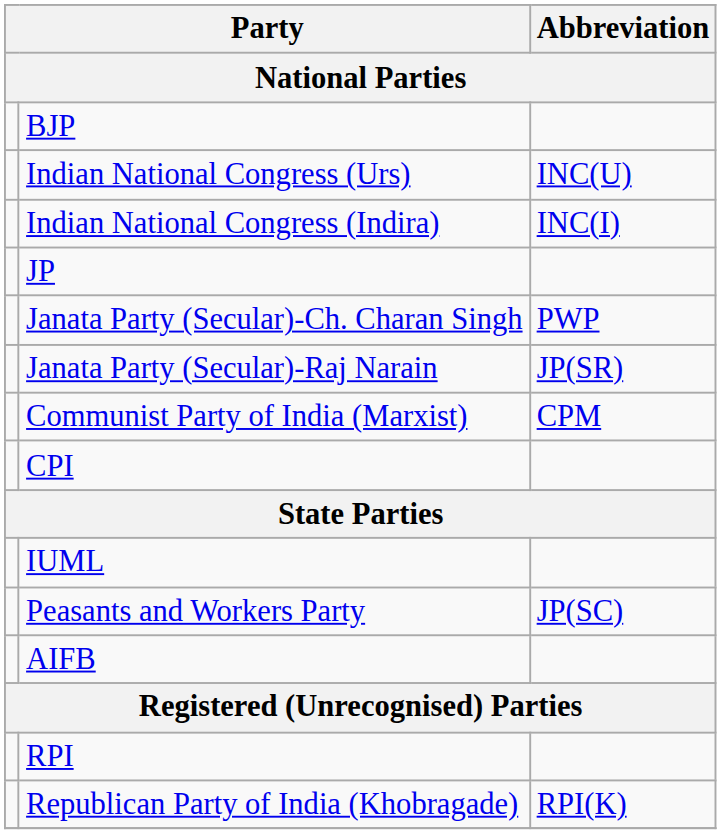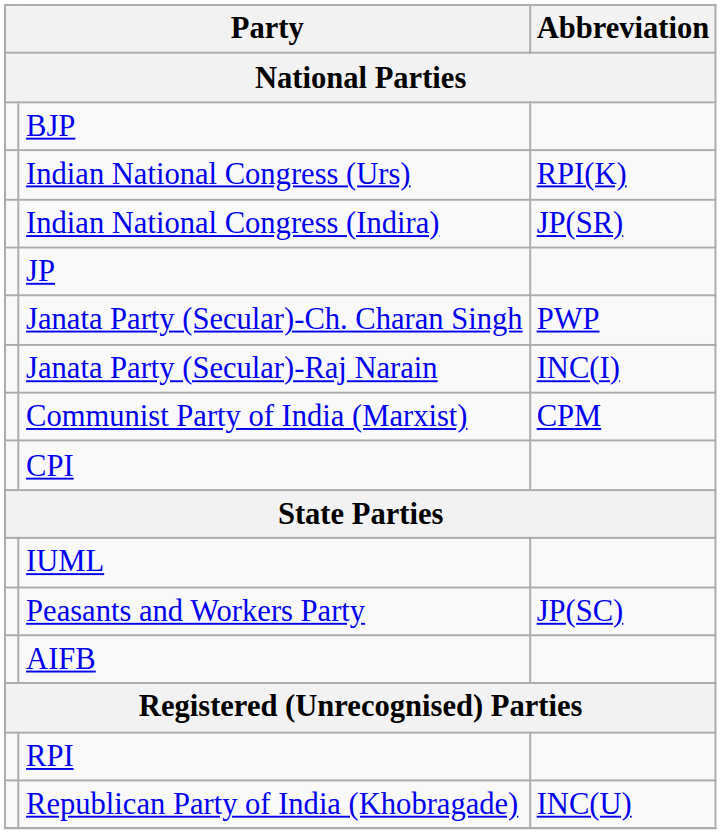Indian National Congress (Urs) | Abbreviation: INC(U) -> RPI(K)
Indian National Congress (Indira) | Abbreviation: INC(I) -> JP(SR)
Janata Party (Secular)-Raj Narain | Abbreviation: JP(SR) -> INC(I)
Republican Party of India (Khobragade) | Abbreviation: RPI(K) -> INC(U)
